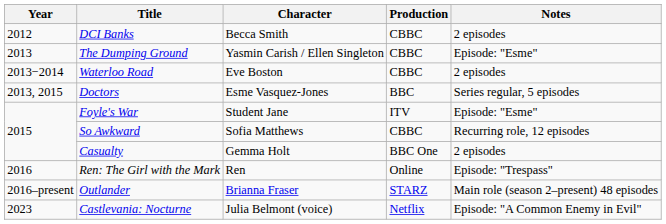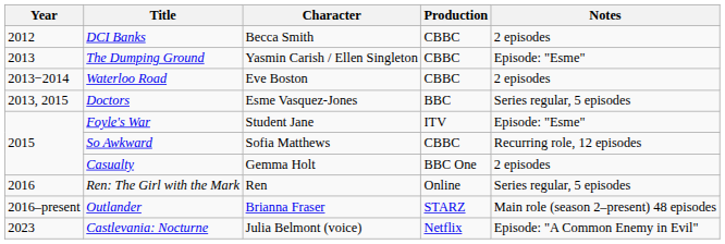Ren: The Girl with the Mark | Notes: Episode: "Trespass" -> Series regular, 5 episodes
